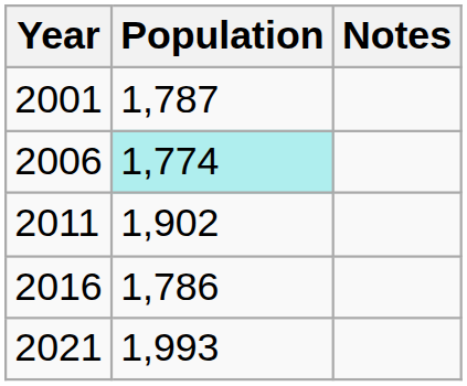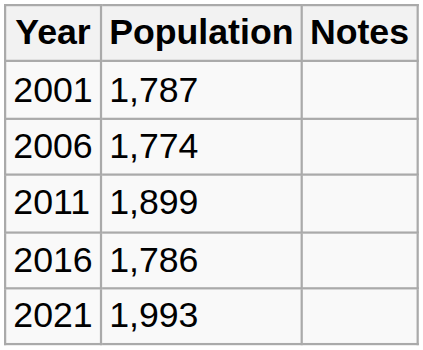2006 | Population: paleturquoise background -> no background
2011 | Population: 1,902 -> 1,899
